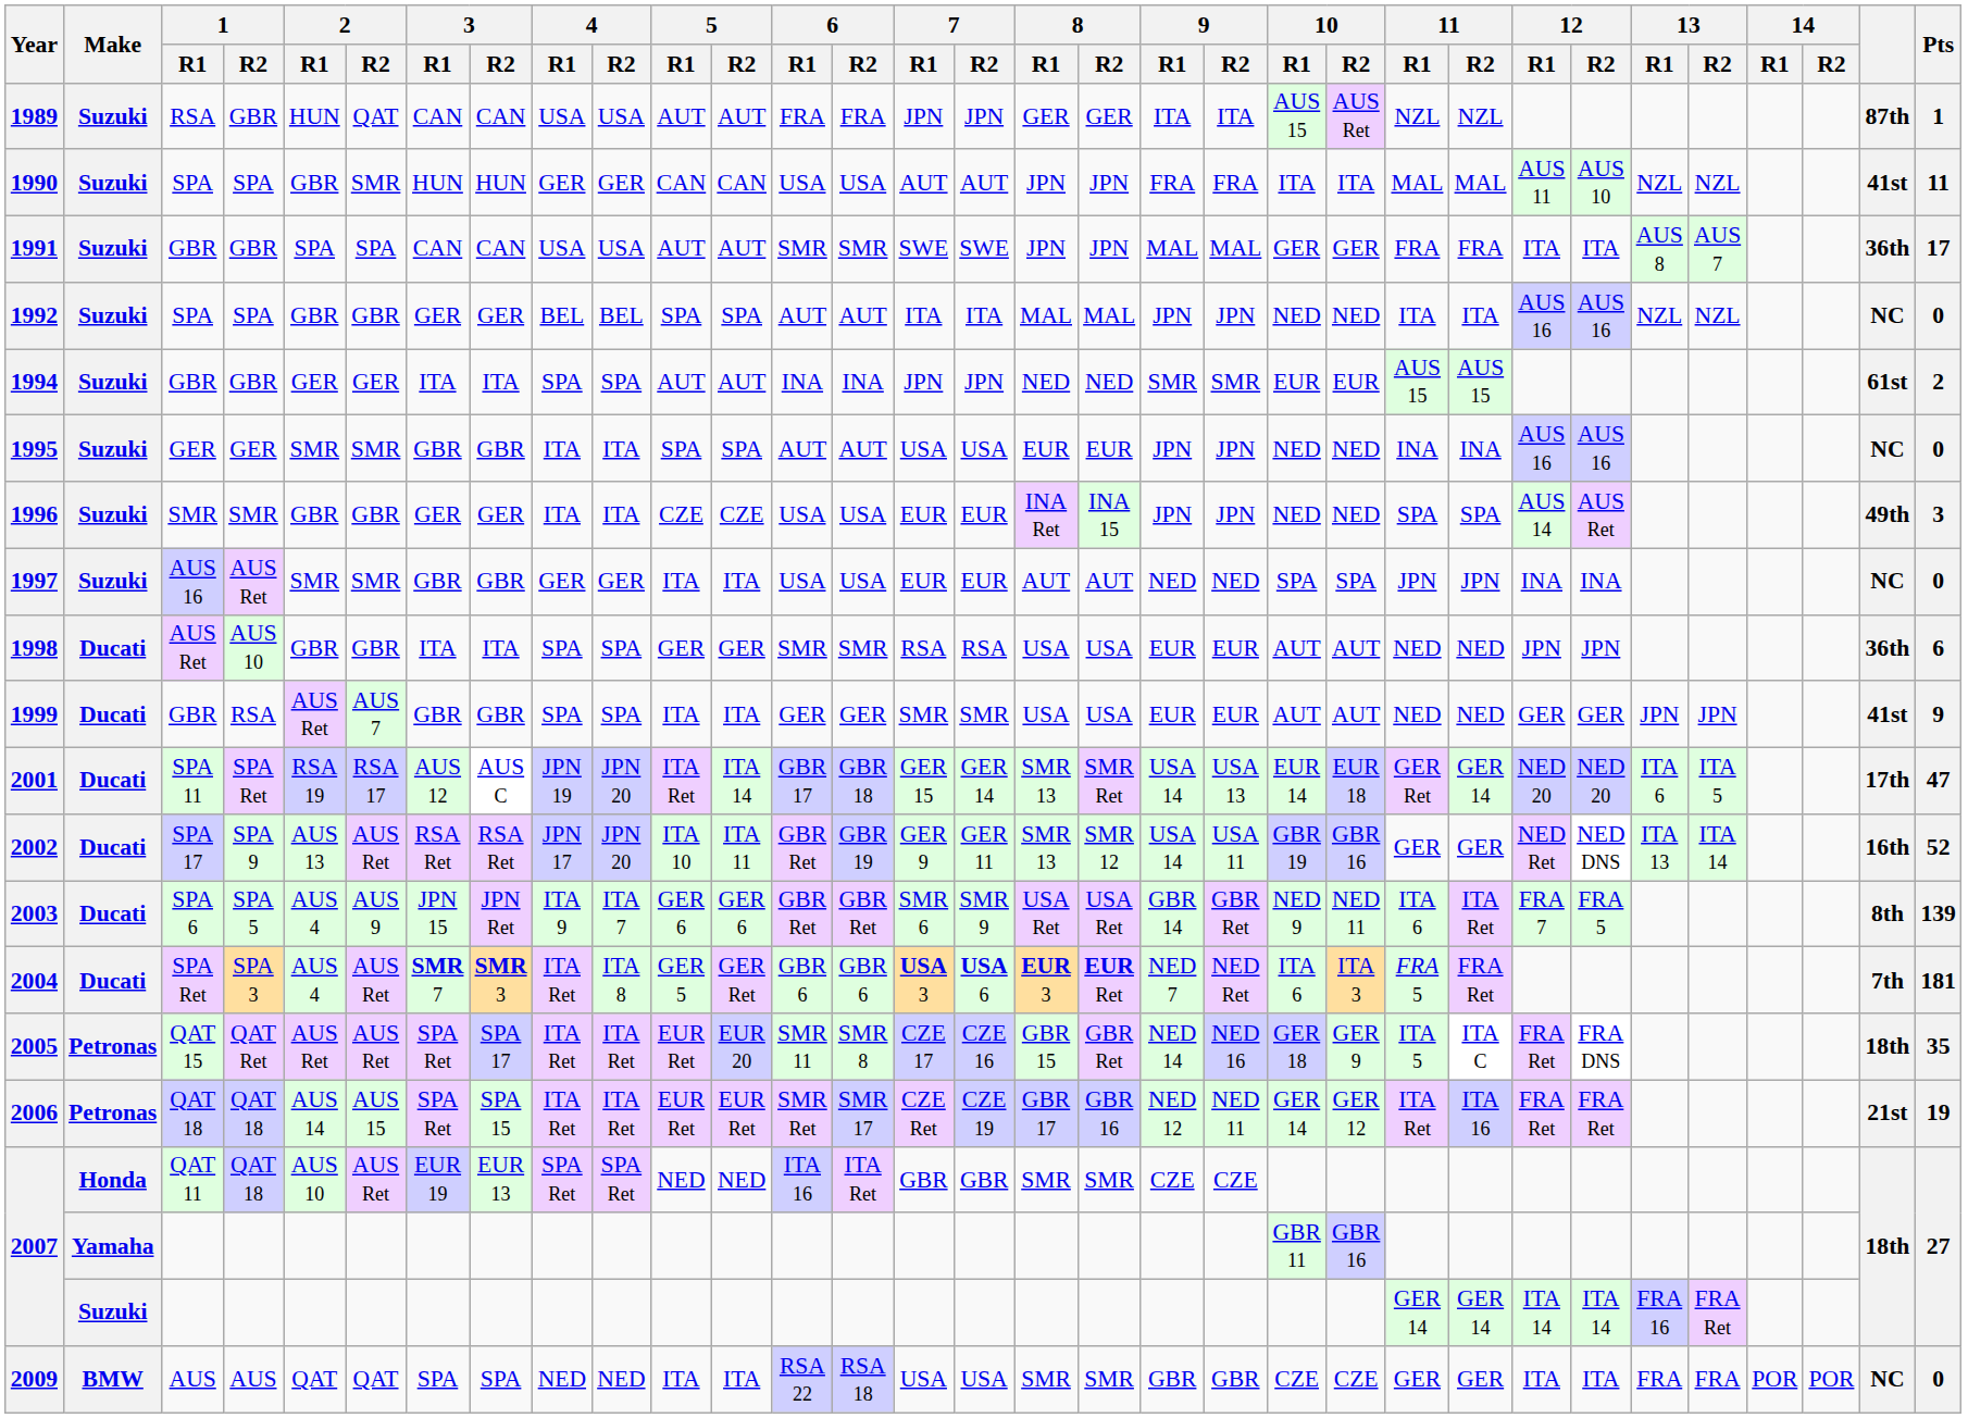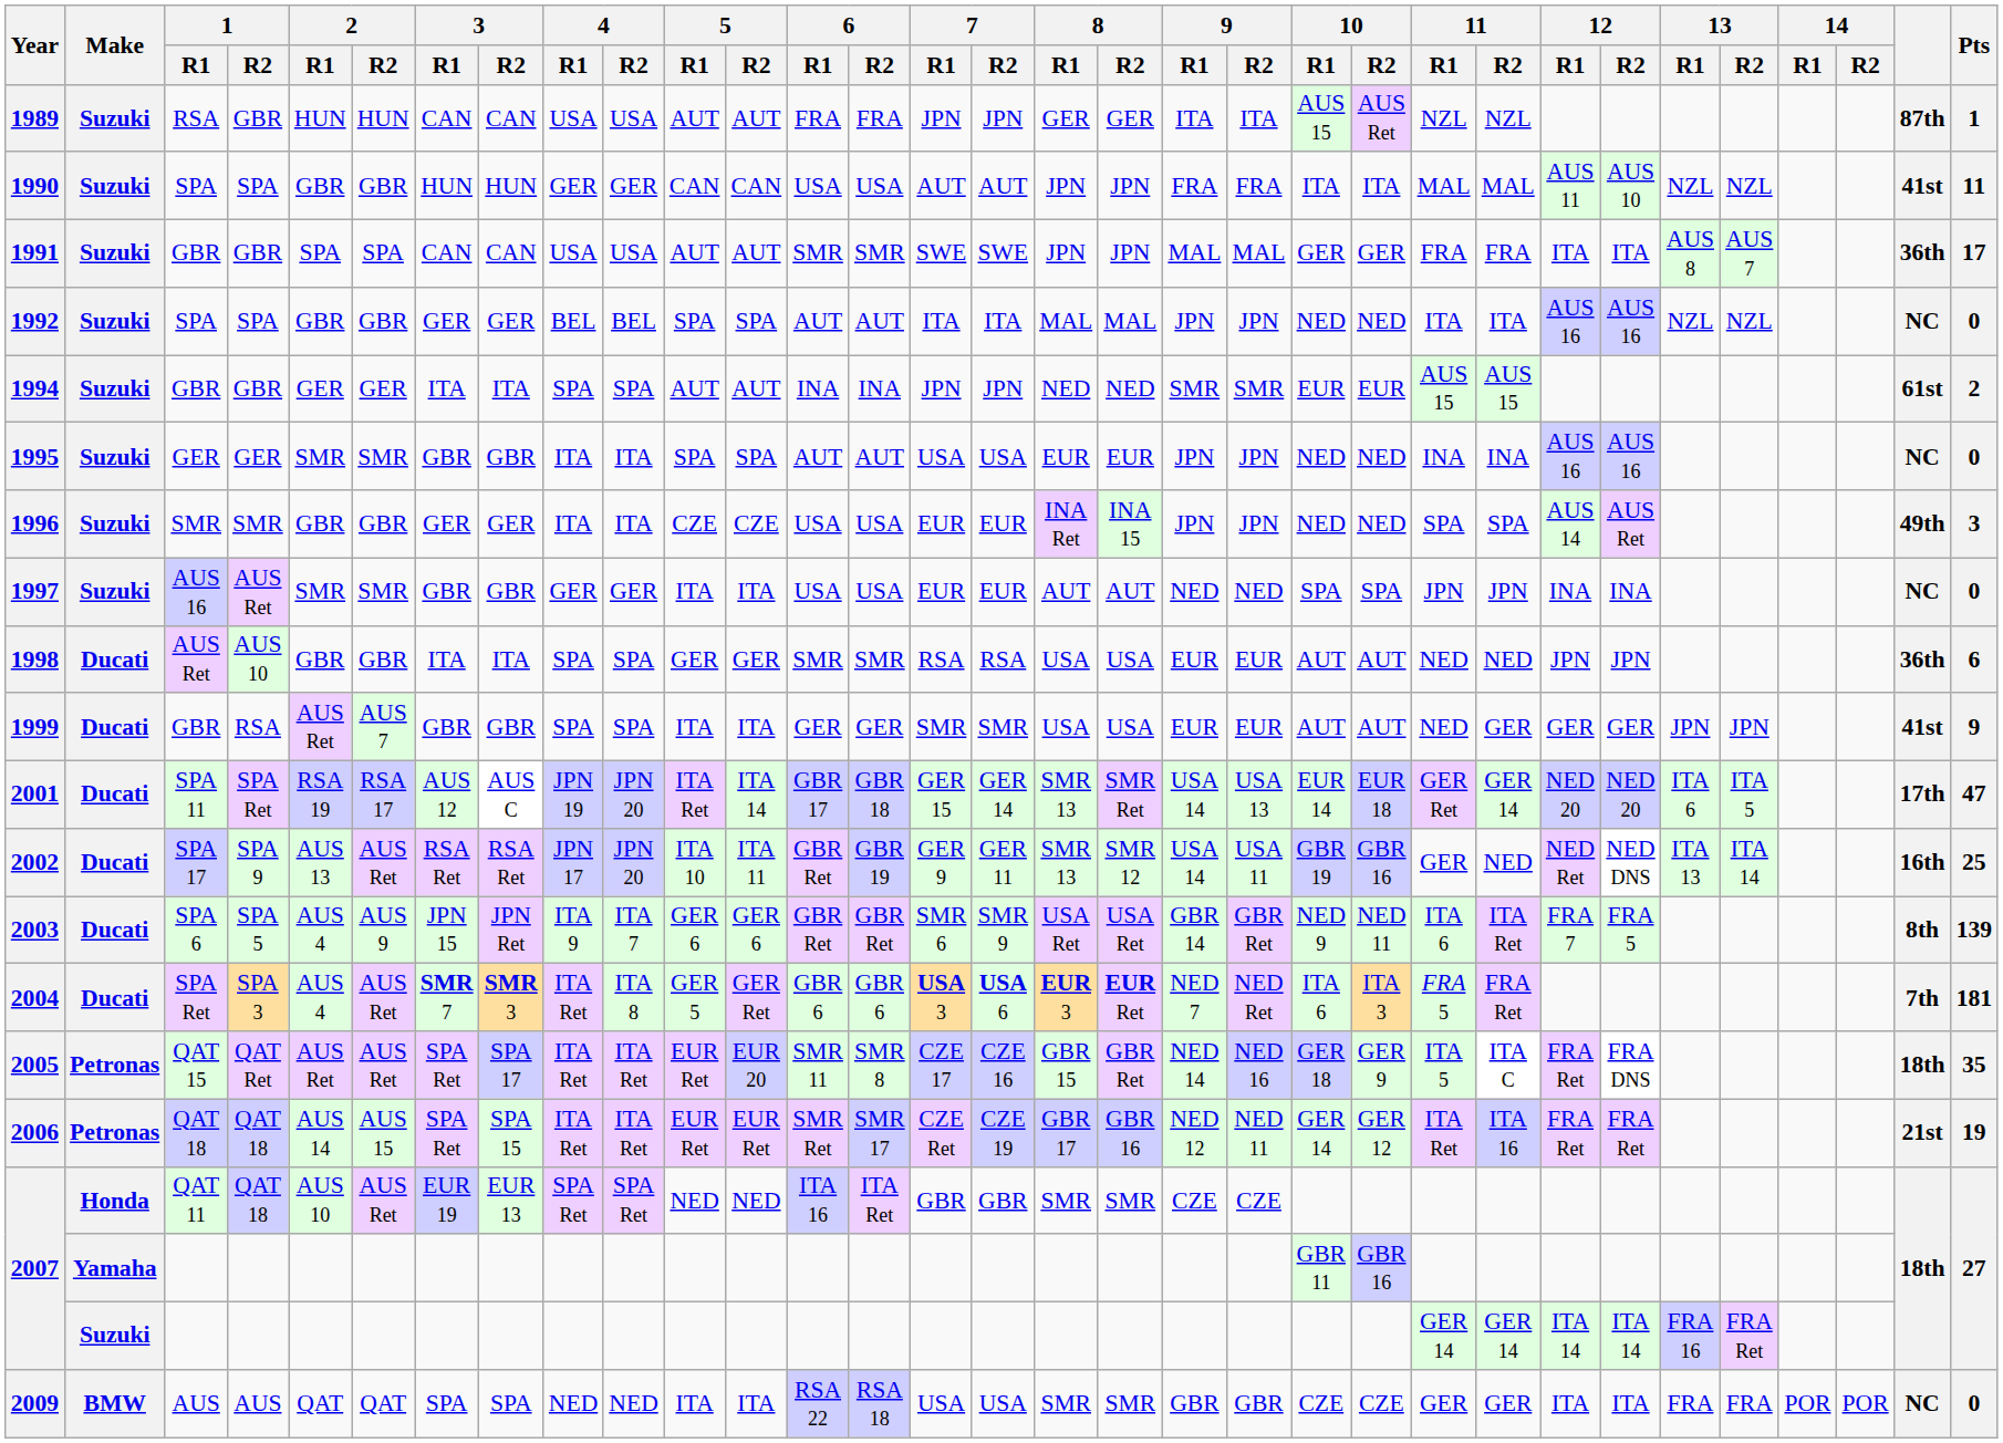1989 | 2 / R2: QAT -> HUN
1990 | 2 / R2: SMR -> GBR
1999 | 11 / R2: NED -> GER
2002 | 11 / R2: GER -> NED
2002 | Pts: 52 -> 25
